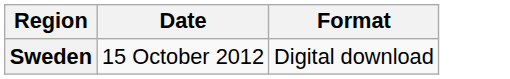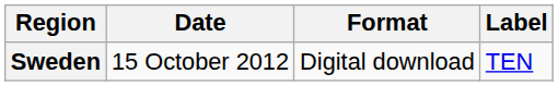+ column: Label | TEN
